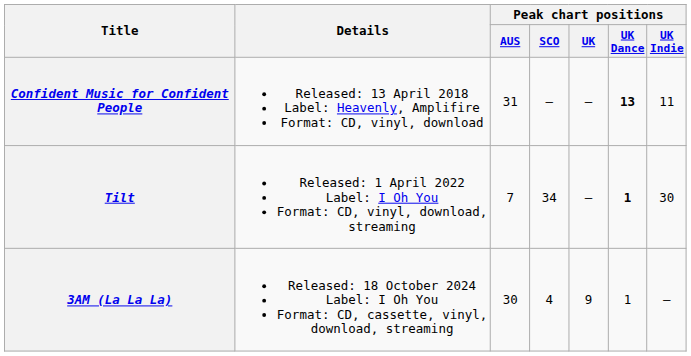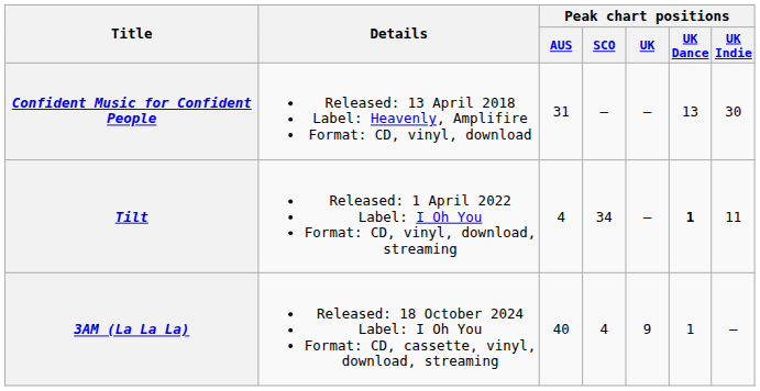Confident Music for Confident People | Peak chart positions / UK Dance: bold -> normal
Confident Music for Confident People | Peak chart positions / UK Indie: 11 -> 30
Tilt | Peak chart positions / AUS: 7 -> 4
Tilt | Peak chart positions / UK Indie: 30 -> 11
3AM (La La La) | Peak chart positions / AUS: 30 -> 40
